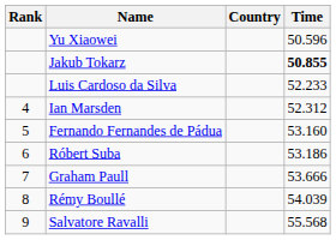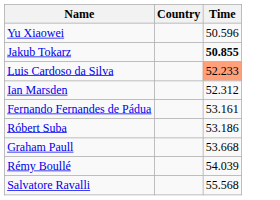- column: Rank | 4 | 5 | 6 | 7 | 8 | 9
Luis Cardoso da Silva | Time: no background -> lightsalmon background
Fernando Fernandes de Pádua | Time: 53.160 -> 53.161
Graham Paull | Time: 53.666 -> 53.668
